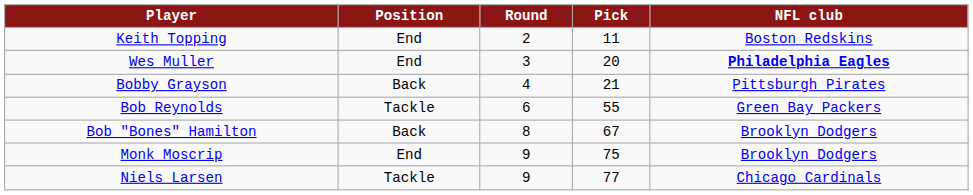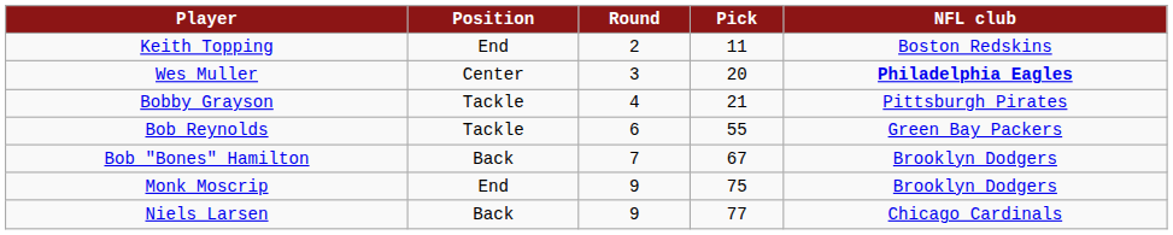Wes Muller | Position: End -> Center
Bobby Grayson | Position: Back -> Tackle
Bob "Bones" Hamilton | Round: 8 -> 7
Niels Larsen | Position: Tackle -> Back
